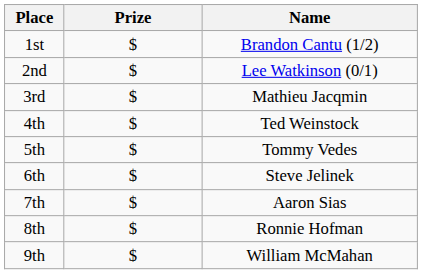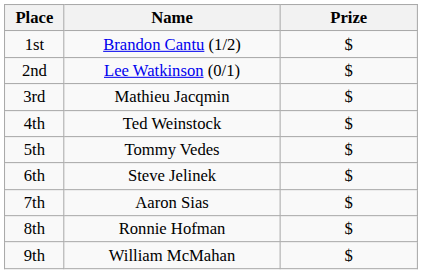columns swapped: Name <-> Prize
